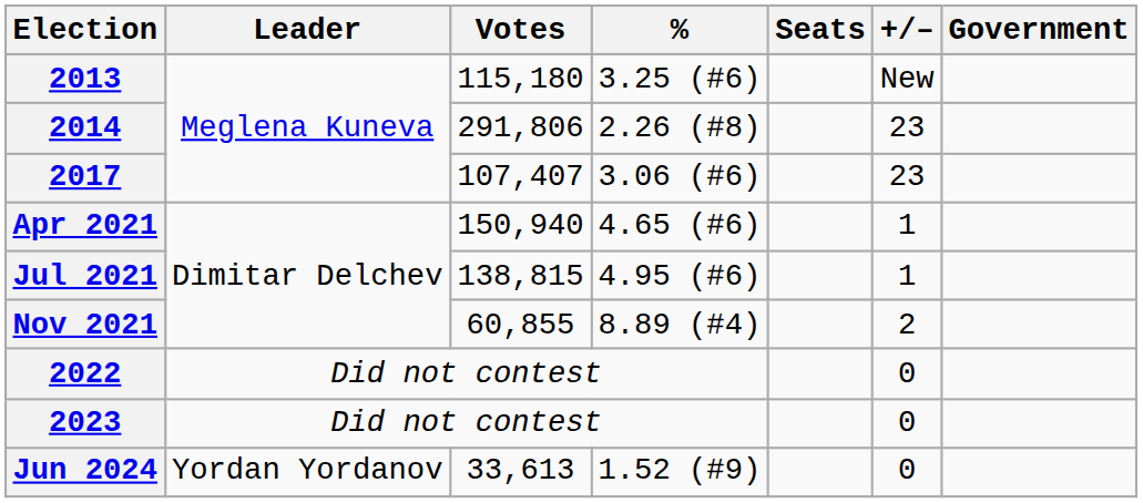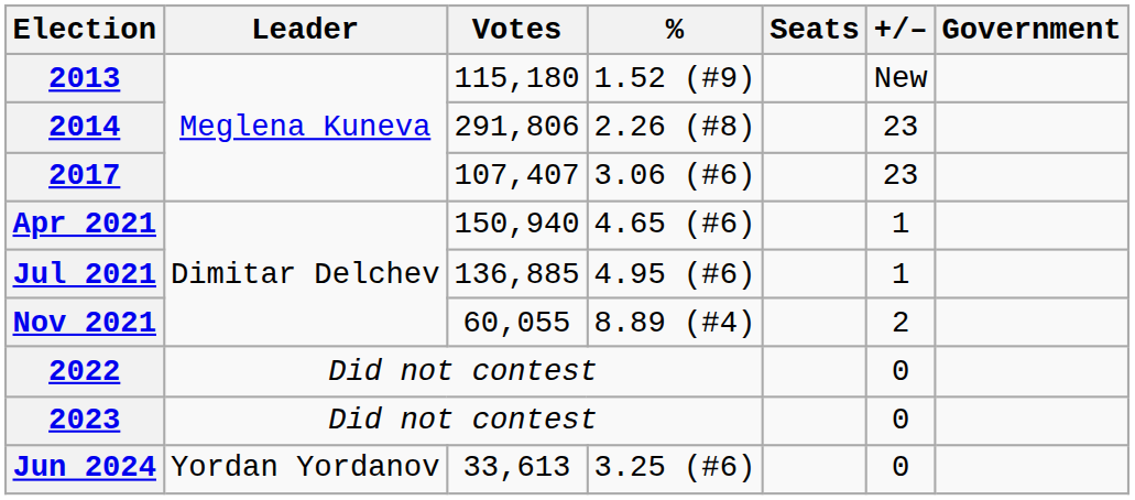2013 | %: 3.25 (#6) -> 1.52 (#9)
Jul 2021 | Votes: 138,815 -> 136,885
Nov 2021 | Votes: 60,855 -> 60,055
Jun 2024 | %: 1.52 (#9) -> 3.25 (#6)
